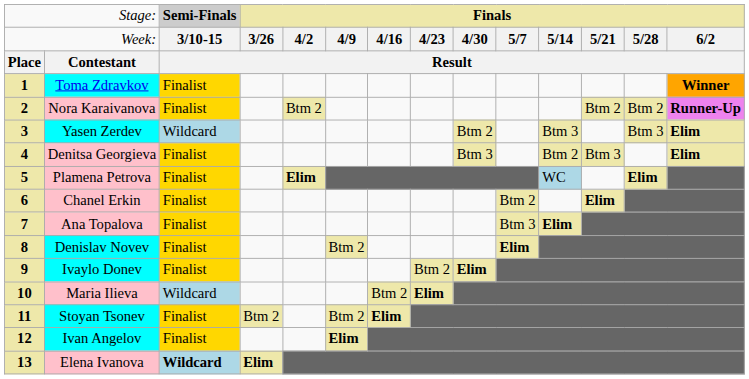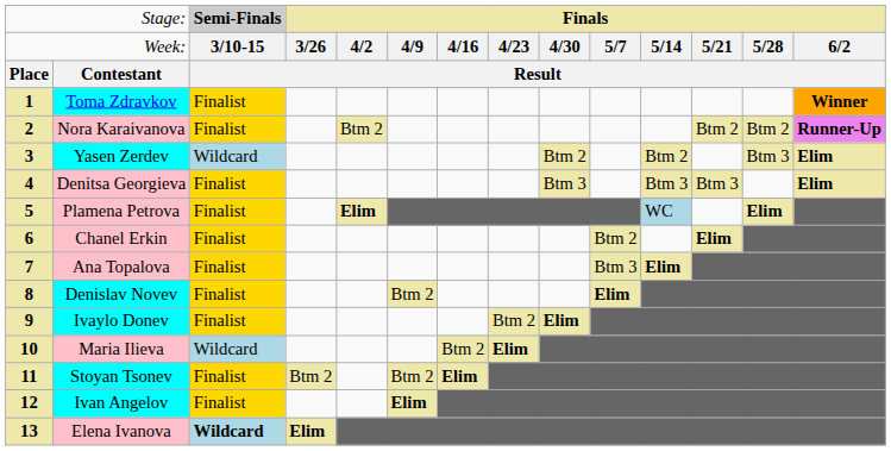Yasen Zerdev | column 11: Btm 3 -> Btm 2
Denitsa Georgieva | column 11: Btm 2 -> Btm 3
